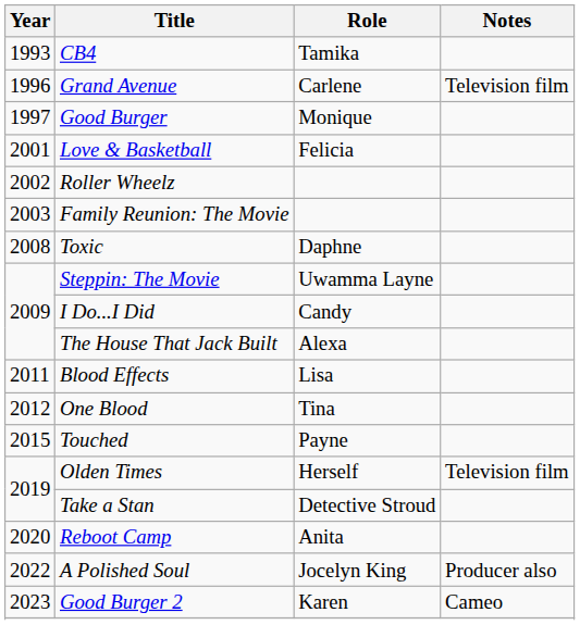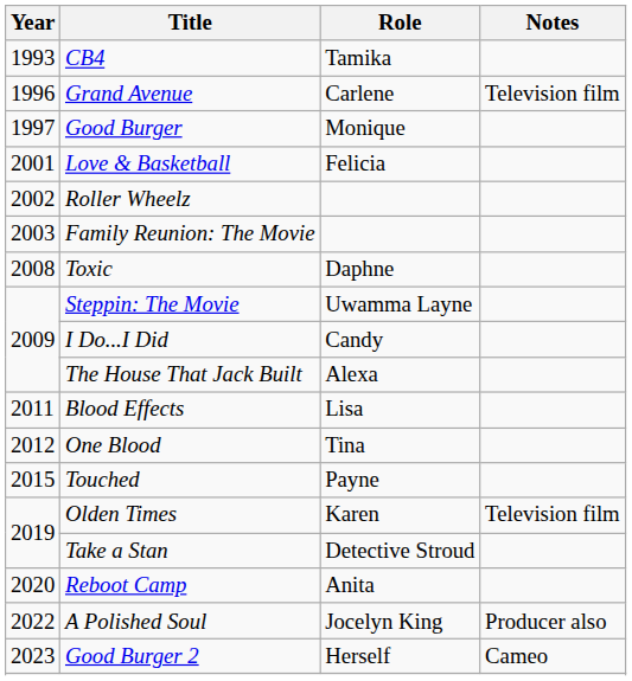Olden Times | Role: Herself -> Karen
Good Burger 2 | Role: Karen -> Herself
